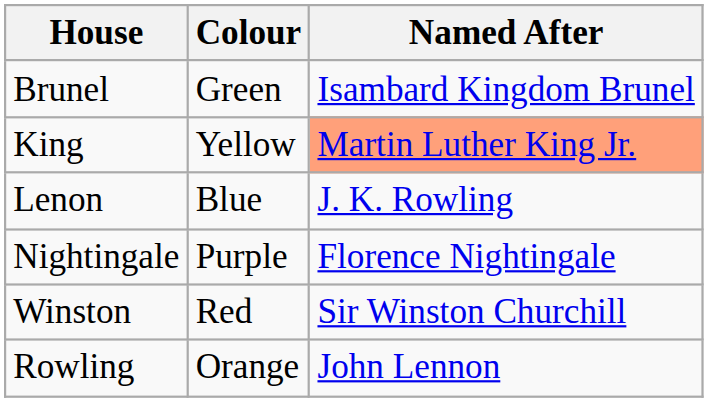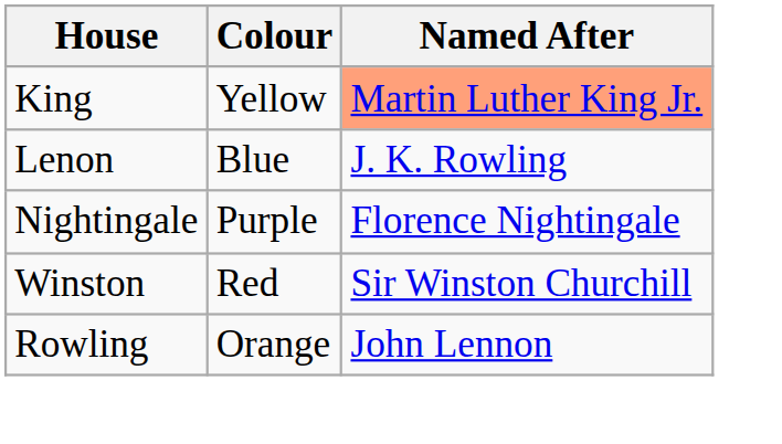- row: Brunel | Green | Isambard Kingdom Brunel
